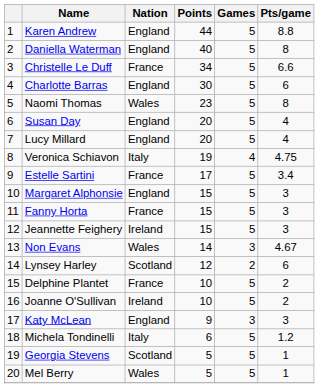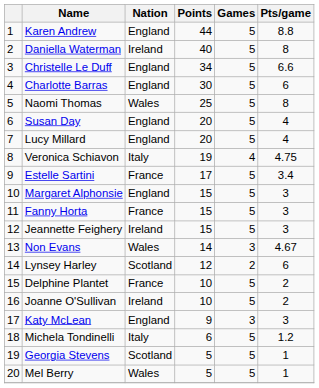Daniella Waterman | Nation: England -> Ireland
Christelle Le Duff | Nation: France -> England
Naomi Thomas | Points: 23 -> 25
